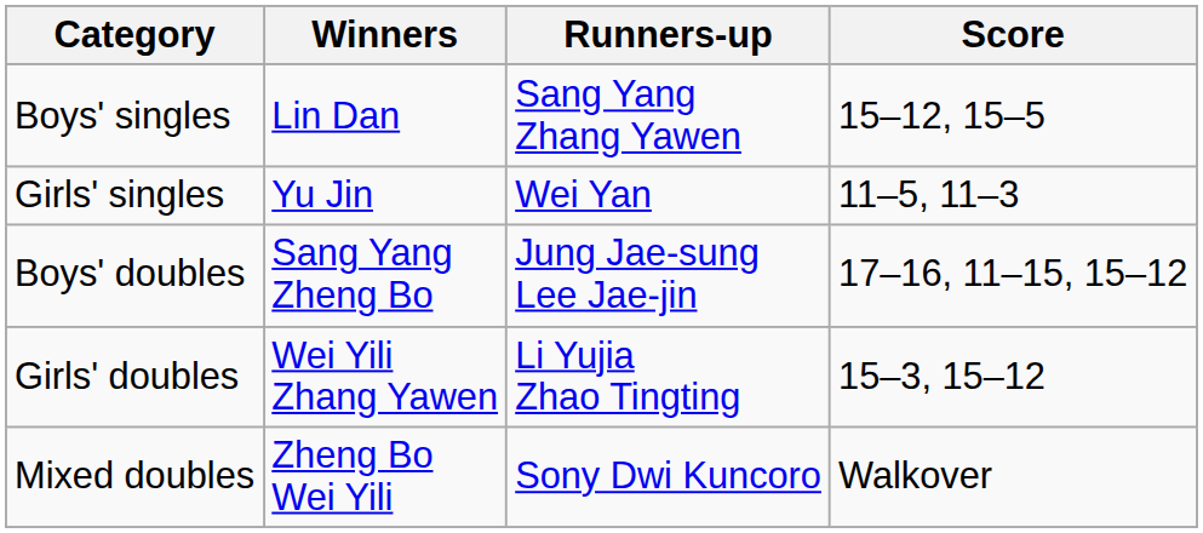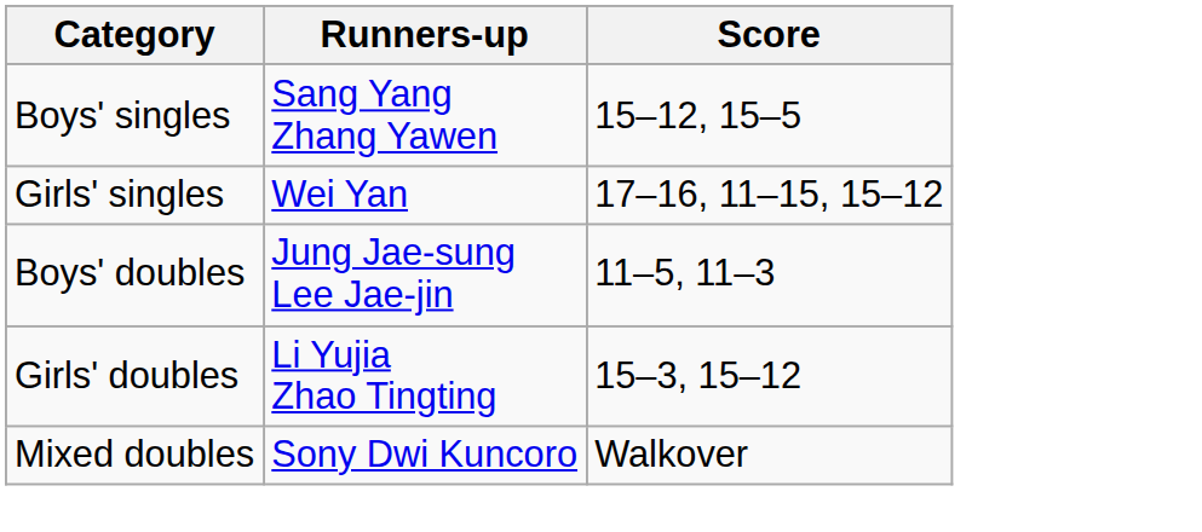- column: Winners | Lin Dan | Yu Jin | Sang Yang Zheng Bo | Wei Yili Zhang Yawen | Zheng Bo Wei Yili
Girls' singles | Score: 11–5, 11–3 -> 17–16, 11–15, 15–12
Boys' doubles | Score: 17–16, 11–15, 15–12 -> 11–5, 11–3
